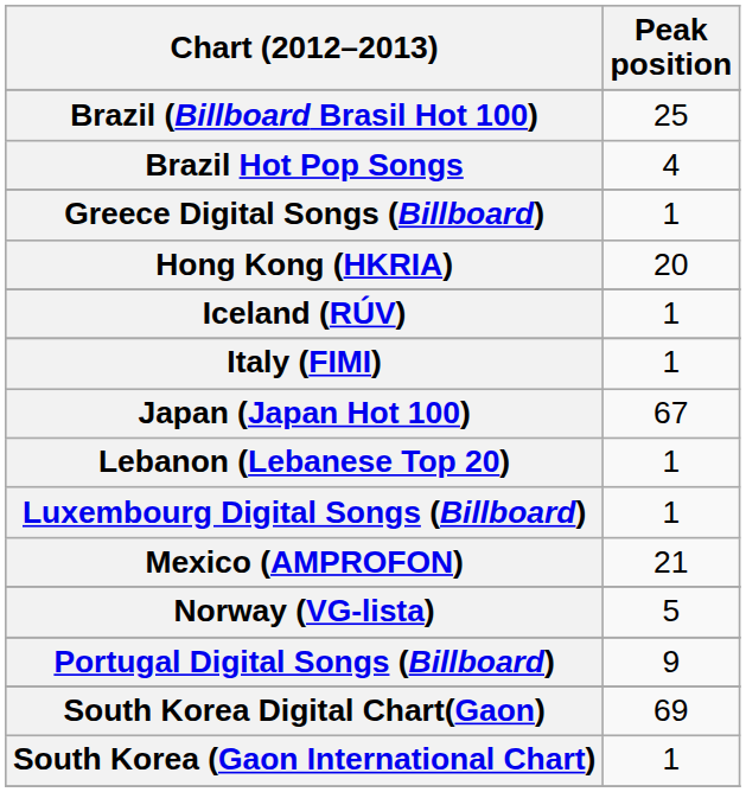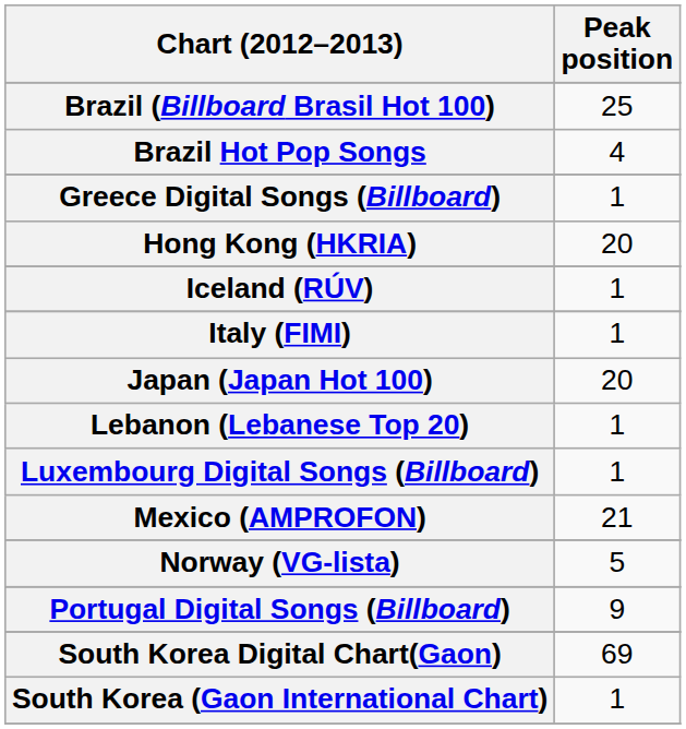Japan (Japan Hot 100) | Peak position: 67 -> 20
